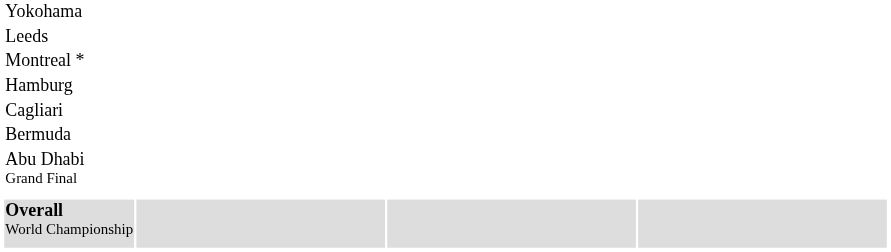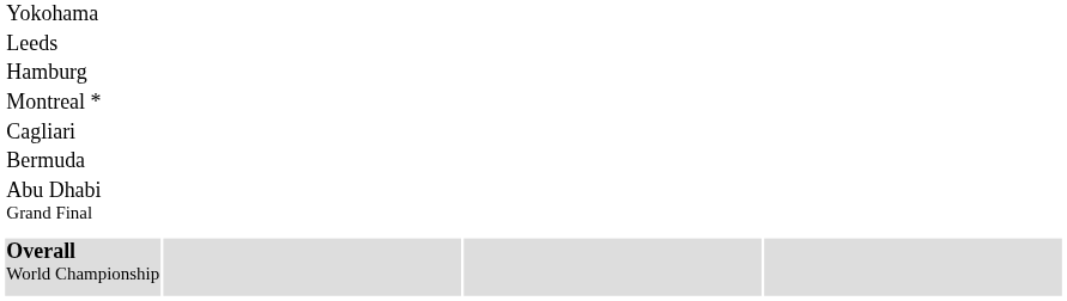rows swapped: Montreal * <-> Hamburg
